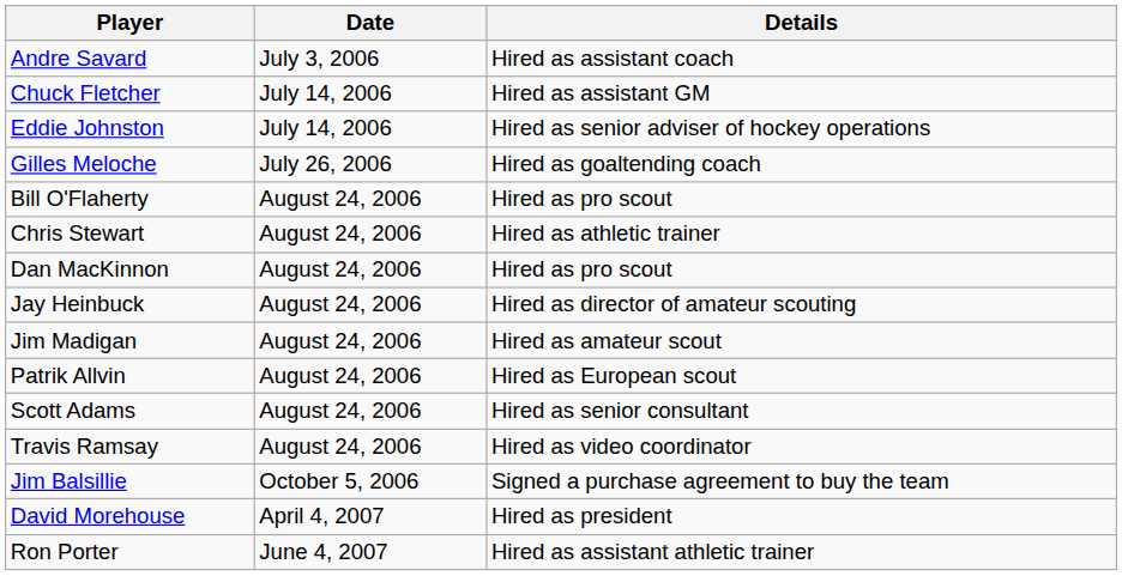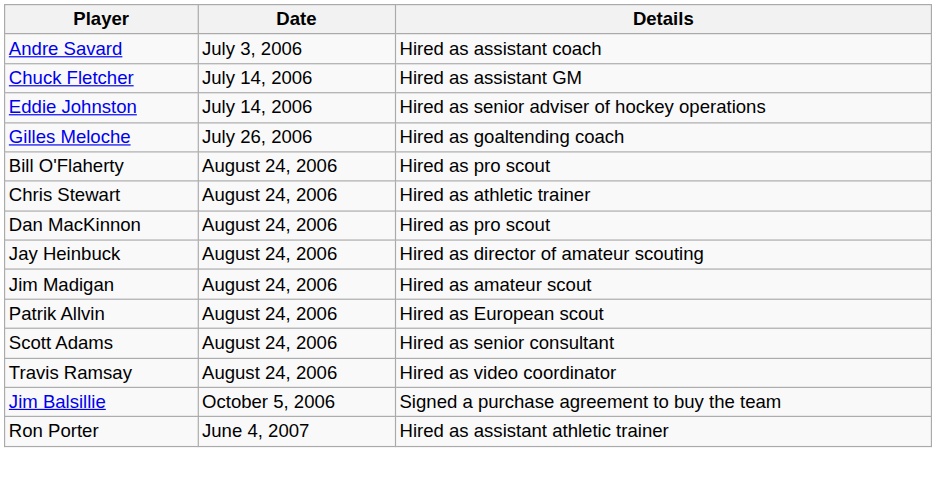- row: David Morehouse | April 4, 2007 | Hired as president
